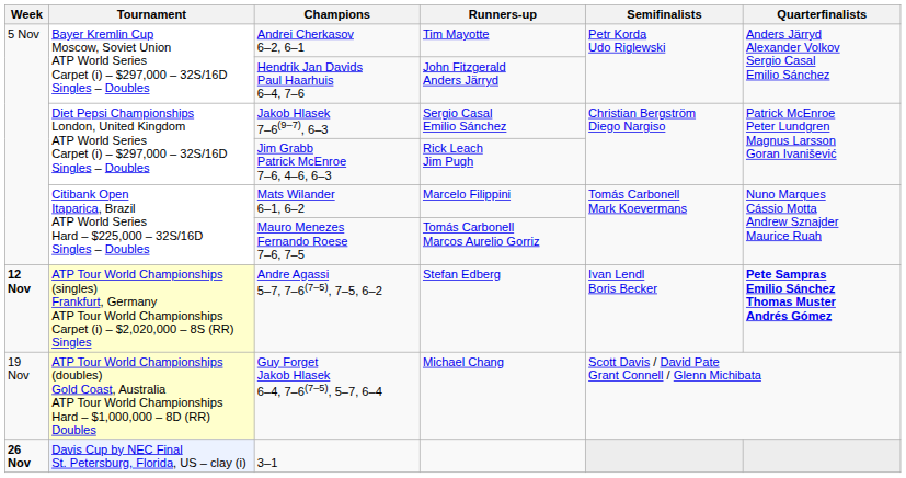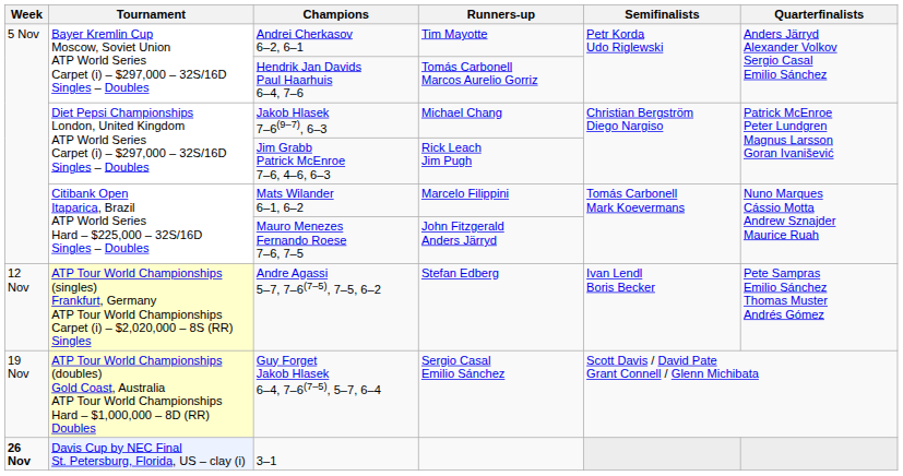Hendrik Jan Davids Paul Haarhuis 6–4, 7–6 | Runners-up: John Fitzgerald Anders Järryd -> Tomás Carbonell Marcos Aurelio Gorriz
Jakob Hlasek 7–6(9–7), 6–3 | Runners-up: Sergio Casal Emilio Sánchez -> Michael Chang
Mauro Menezes Fernando Roese 7–6, 7–5 | Runners-up: Tomás Carbonell Marcos Aurelio Gorriz -> John Fitzgerald Anders Järryd
Andre Agassi 5–7, 7–6(7–5), 7–5, 6–2 | Week: bold -> normal
Andre Agassi 5–7, 7–6(7–5), 7–5, 6–2 | Quarterfinalists: bold -> normal
Guy Forget Jakob Hlasek 6–4, 7–6(7–5), 5–7, 6–4 | Runners-up: Michael Chang -> Sergio Casal Emilio Sánchez
